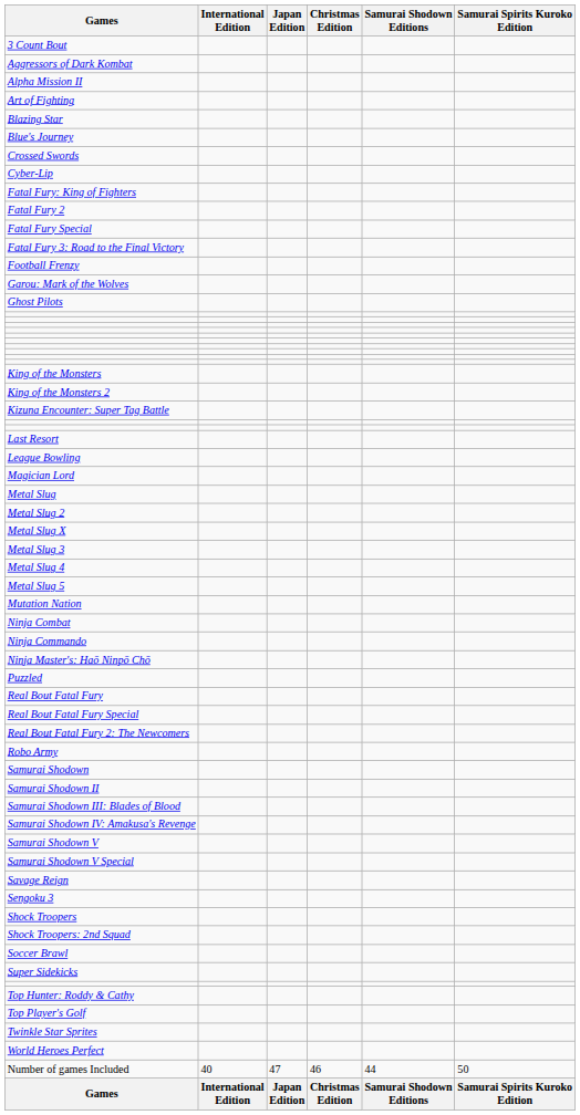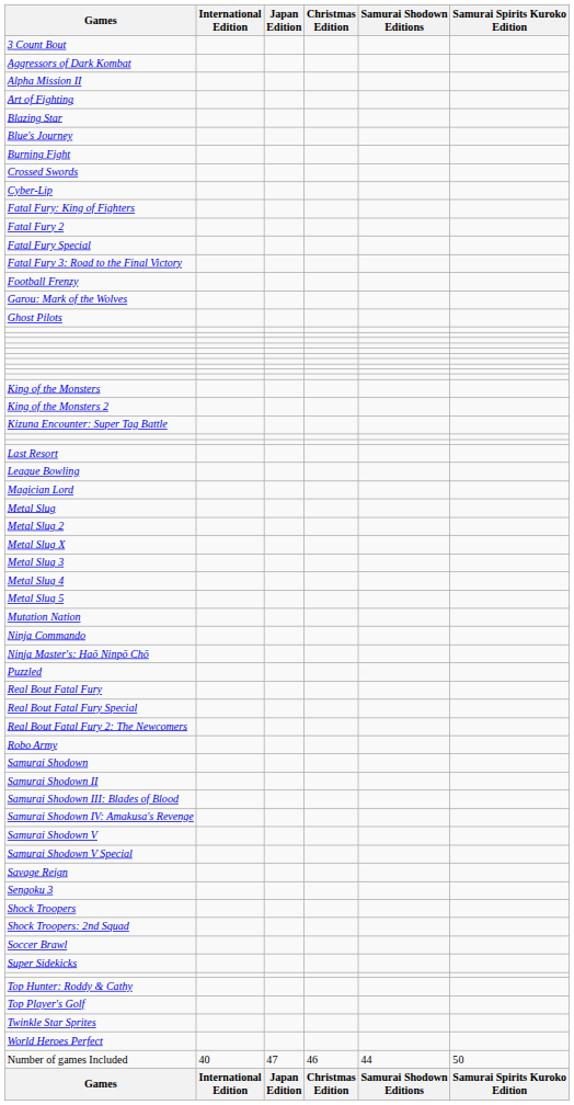+ row: Burning Fight
- row: Ninja Combat
